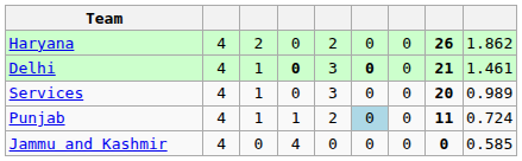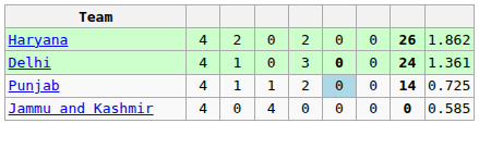Delhi | column 4: bold -> normal
Delhi | column 8: 21 -> 24
Delhi | column 9: 1.461 -> 1.361
- row: Services | 4 | 1 | 0 | 3 | 0 | 0 | 20 | 0.989
Punjab | column 8: 11 -> 14
Punjab | column 9: 0.724 -> 0.725
